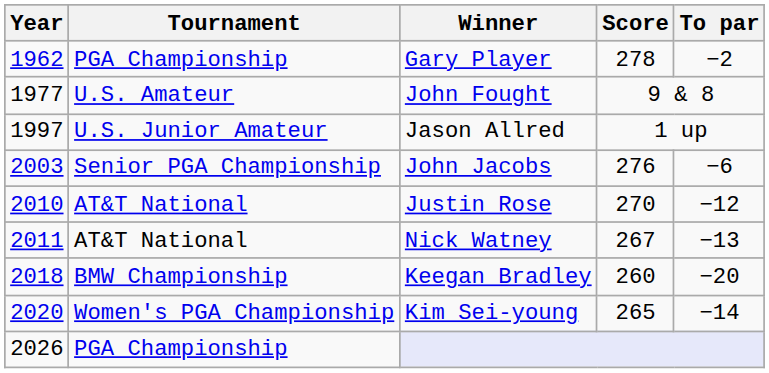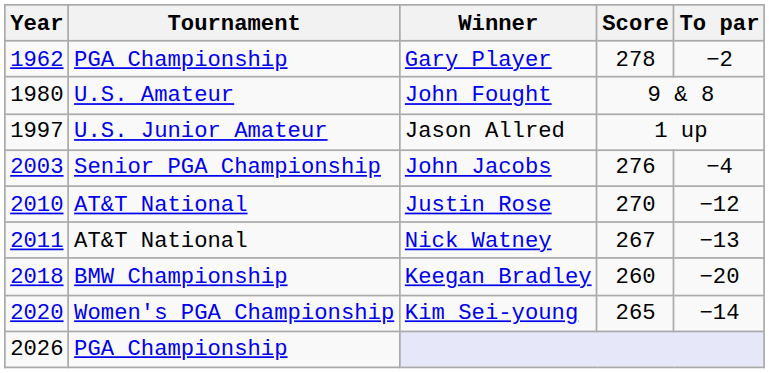John Fought | Year: 1977 -> 1980
John Jacobs | To par: −6 -> −4
